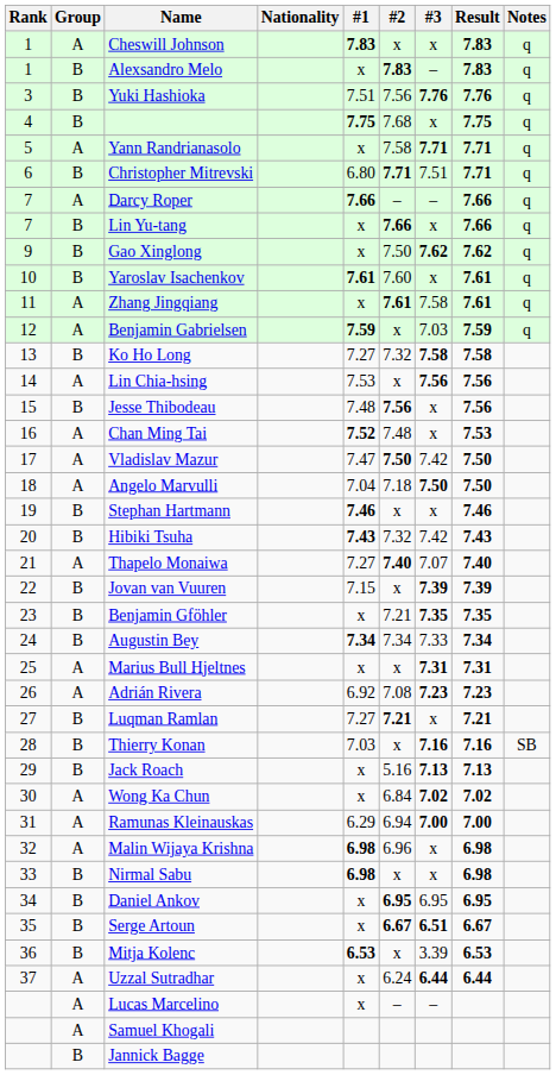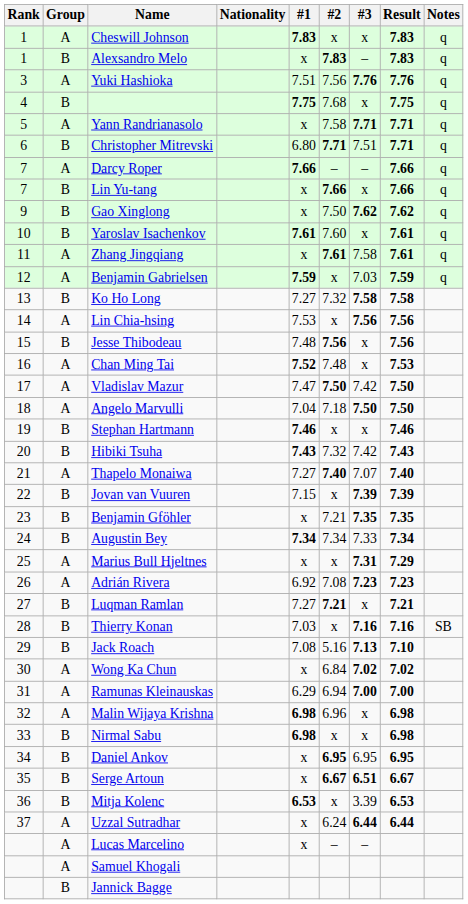Yuki Hashioka | Group: B -> A
Marius Bull Hjeltnes | Result: 7.31 -> 7.29
Jack Roach | #1: x -> 7.08
Jack Roach | Result: 7.13 -> 7.10
